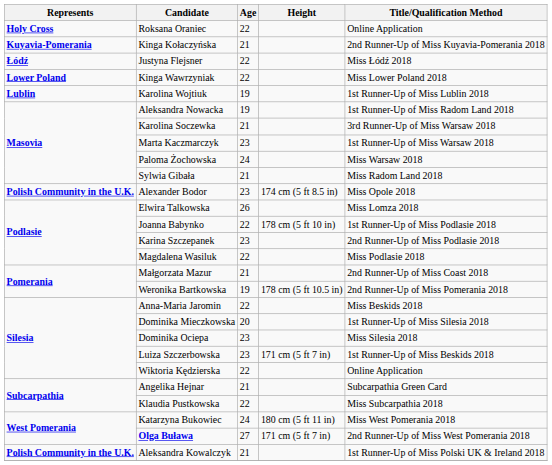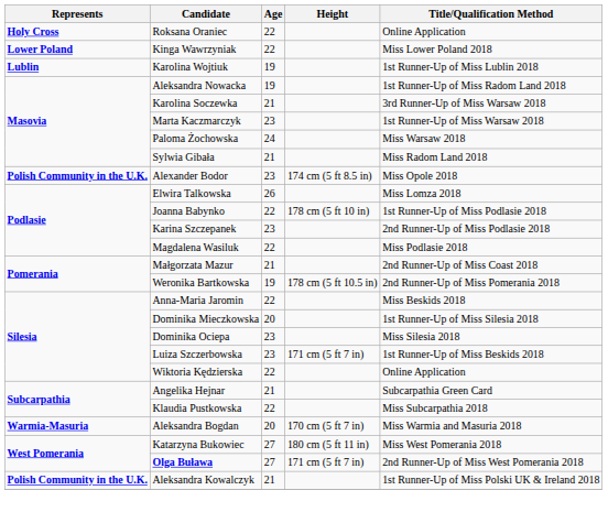- row: Kuyavia-Pomerania | Kinga Kołaczyńska | 21 | 2nd Runner-Up of Miss Kuyavia-Pomerania 2018
- row: Łódź | Justyna Flejsner | 22 | Miss Łódź 2018
+ row: Warmia-Masuria | Aleksandra Bogdan | 20 | 170 cm (5 ft 7 in) | Miss Warmia and Masuria 2018
Katarzyna Bukowiec | Age: 24 -> 27
